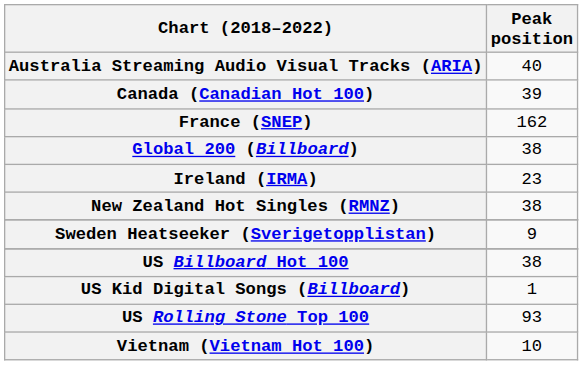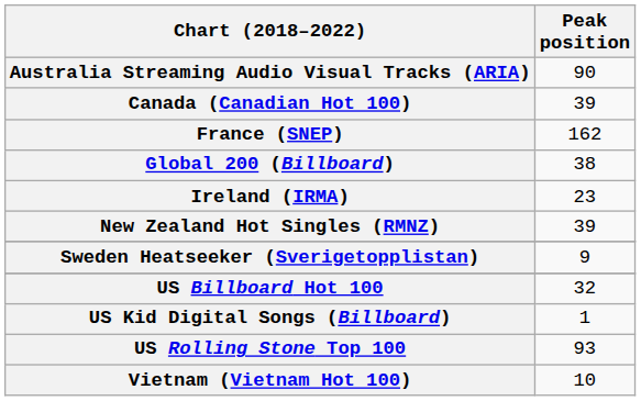Australia Streaming Audio Visual Tracks (ARIA) | Peak position: 40 -> 90
New Zealand Hot Singles (RMNZ) | Peak position: 38 -> 39
US Billboard Hot 100 | Peak position: 38 -> 32
